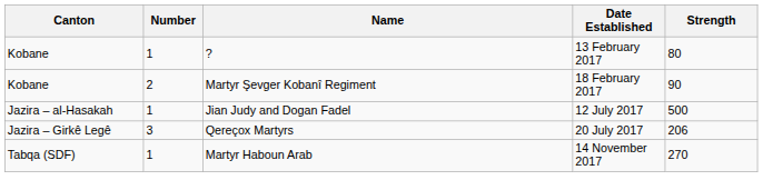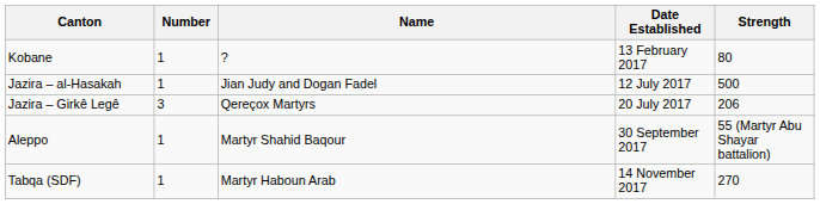- row: Kobane | 2 | Martyr Şevger Kobanî Regiment | 18 February 2017 | 90
+ row: Aleppo | 1 | Martyr Shahid Baqour | 30 September 2017 | 55 (Martyr Abu Shayar battalion)
